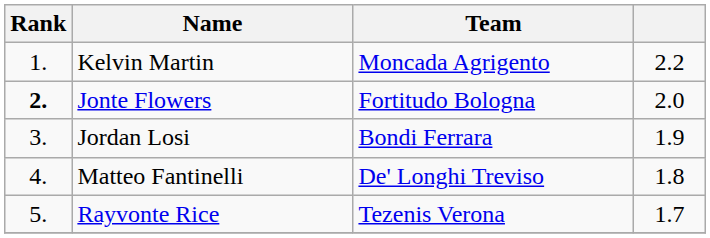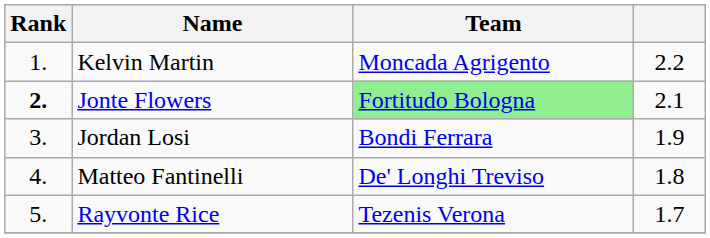Jonte Flowers | Team: no background -> lightgreen background
Jonte Flowers | column 4: 2.0 -> 2.1
